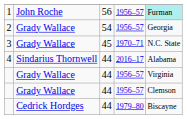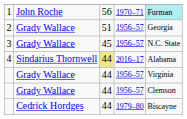1 | column 4: 1956–57 -> 1970–71
2 | column 3: 54 -> 51
3 | column 4: 1970–71 -> 1956–57
4 | column 3: no background -> khaki background
